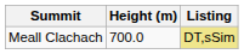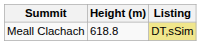Meall Clachach | Height (m): 700.0 -> 618.8
